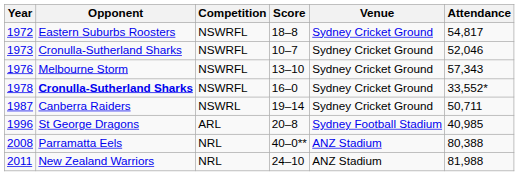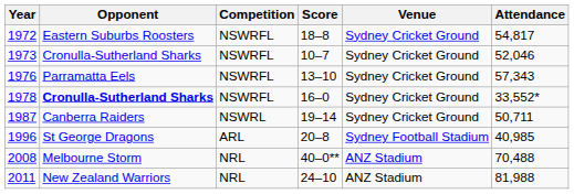1976 | Opponent: Melbourne Storm -> Parramatta Eels
2008 | Opponent: Parramatta Eels -> Melbourne Storm
2008 | Attendance: 80,388 -> 70,488
